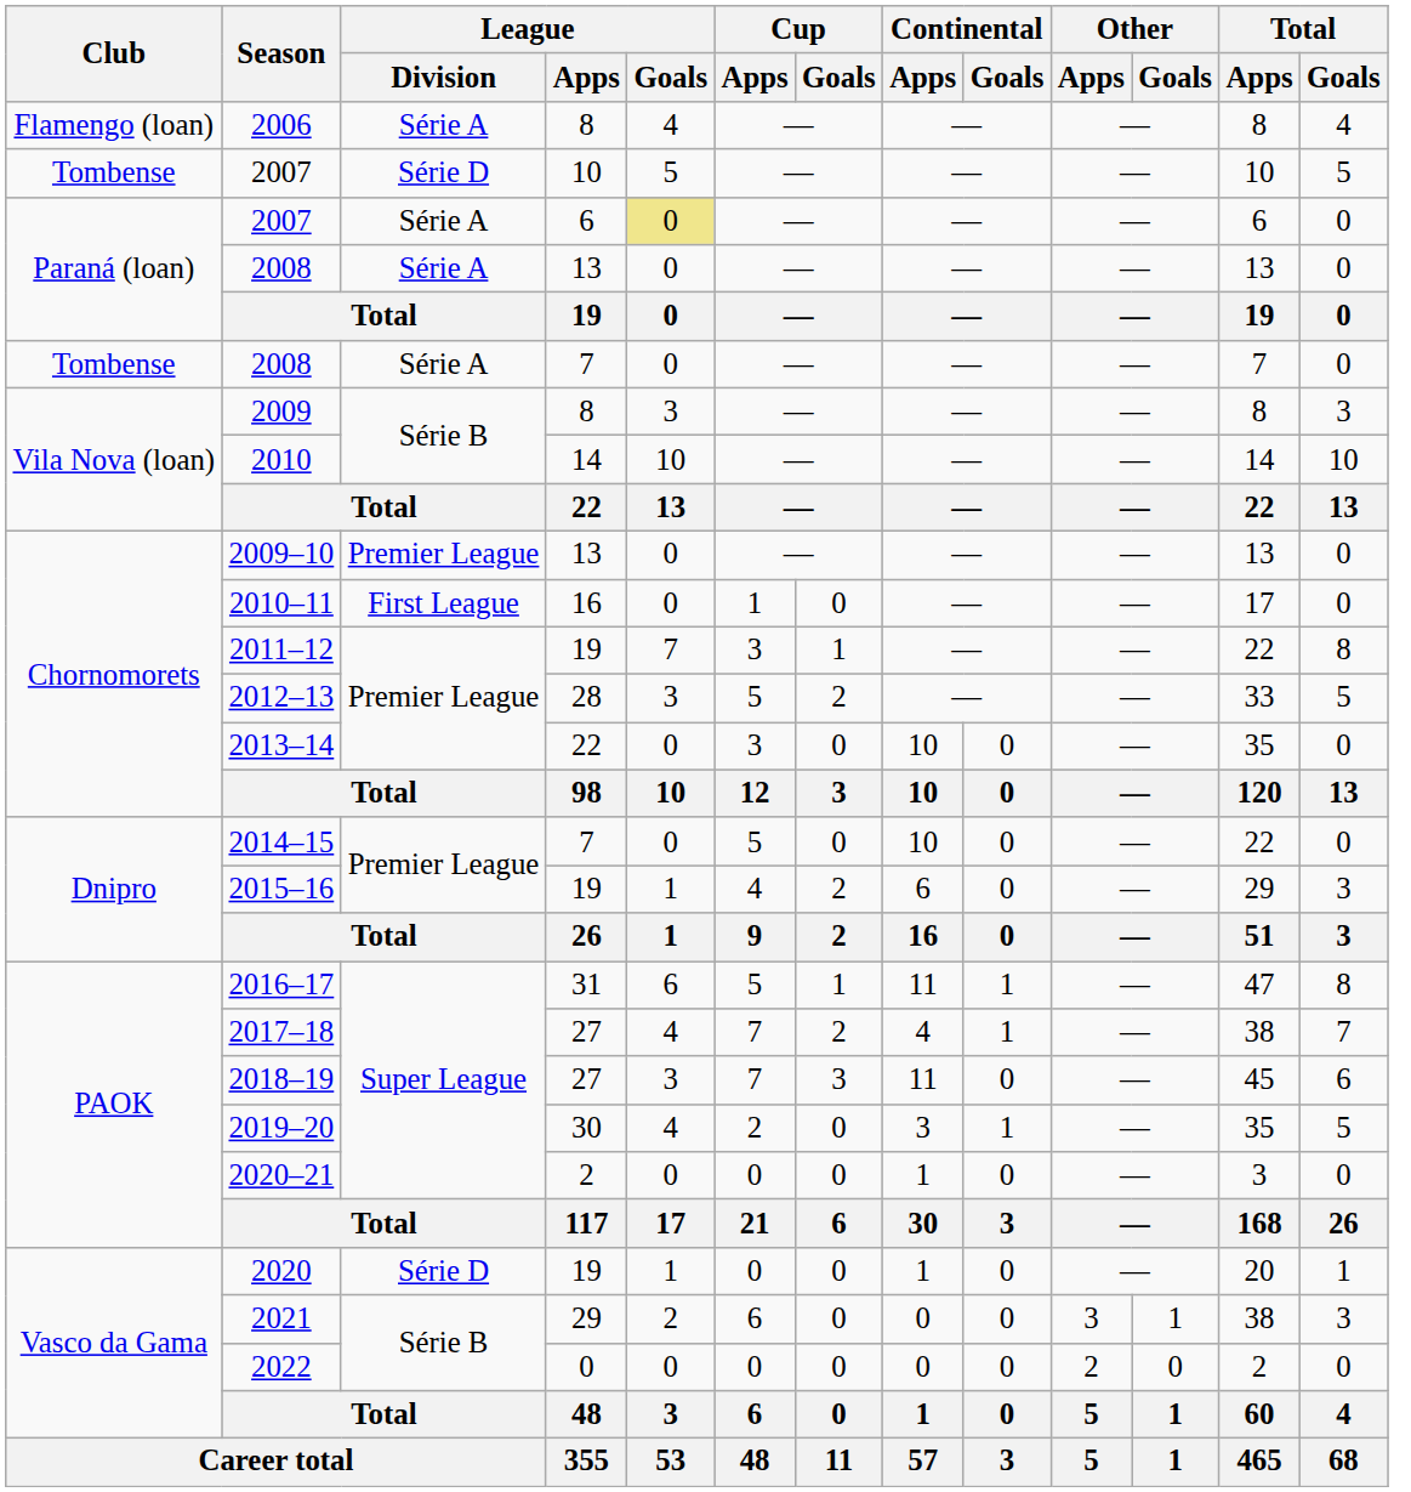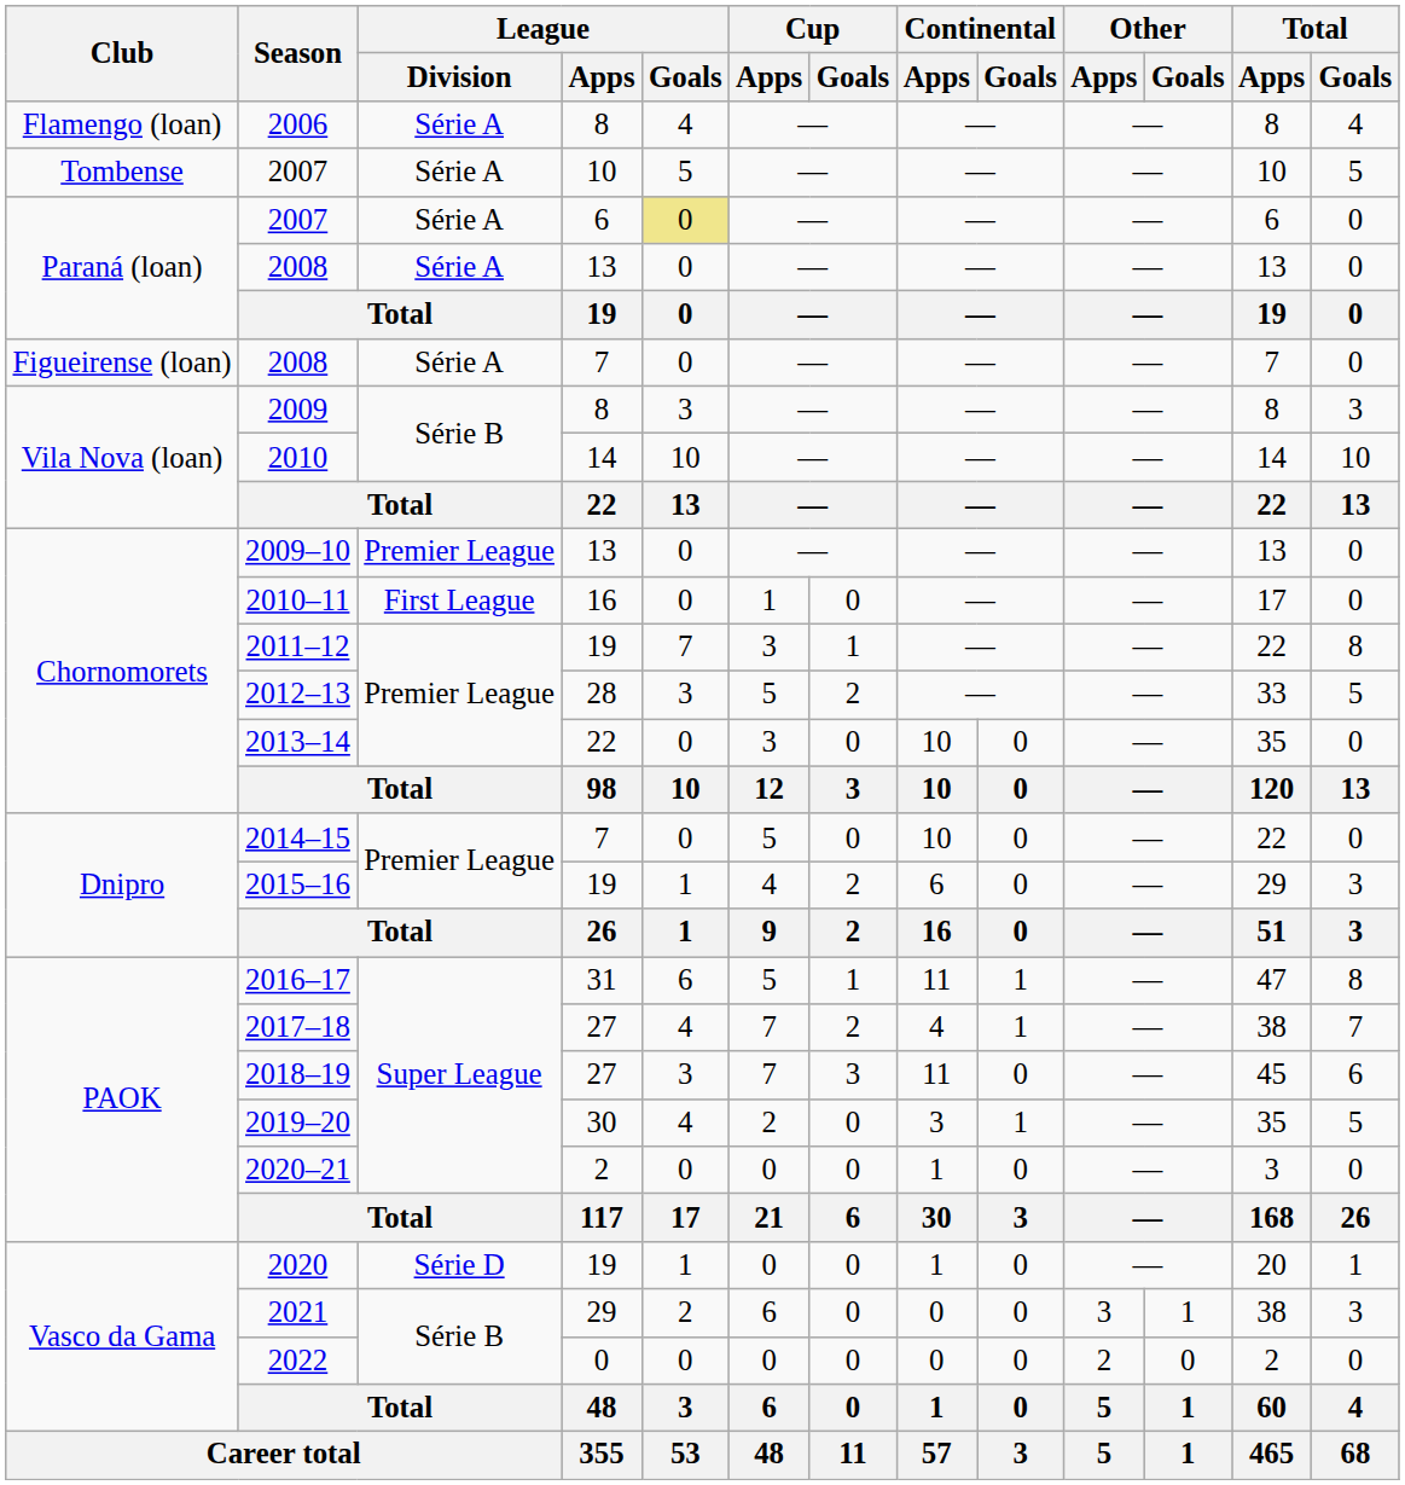2007 / 10 | League / Division: Série D -> Série A
2008 / 7 | Club: Tombense -> Figueirense (loan)
